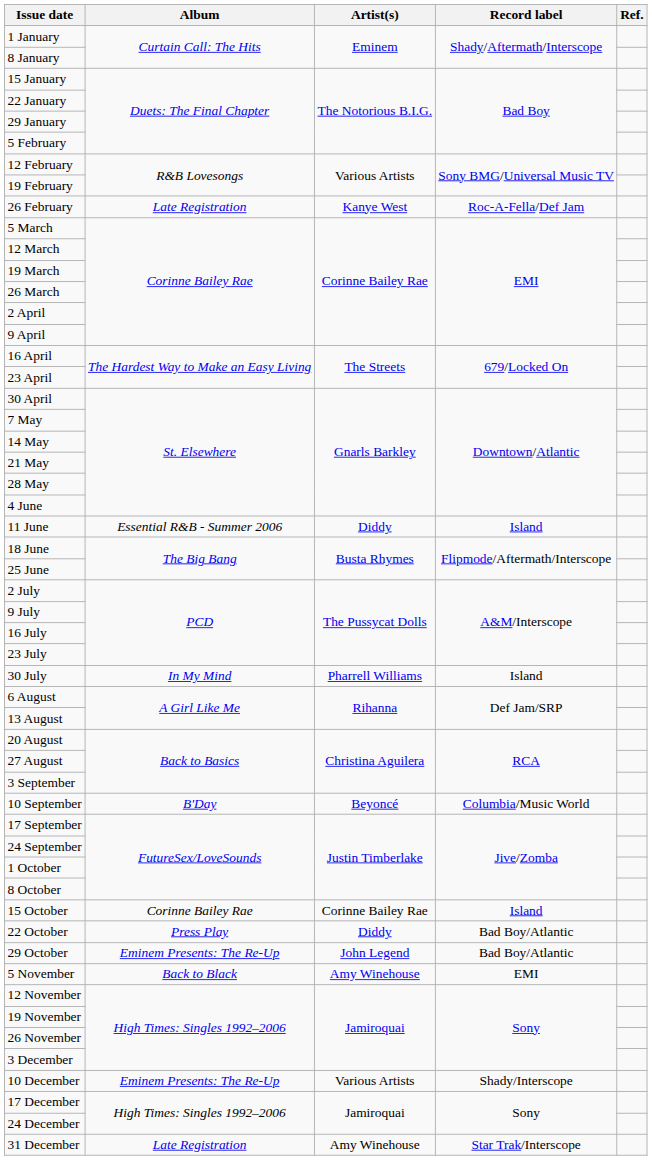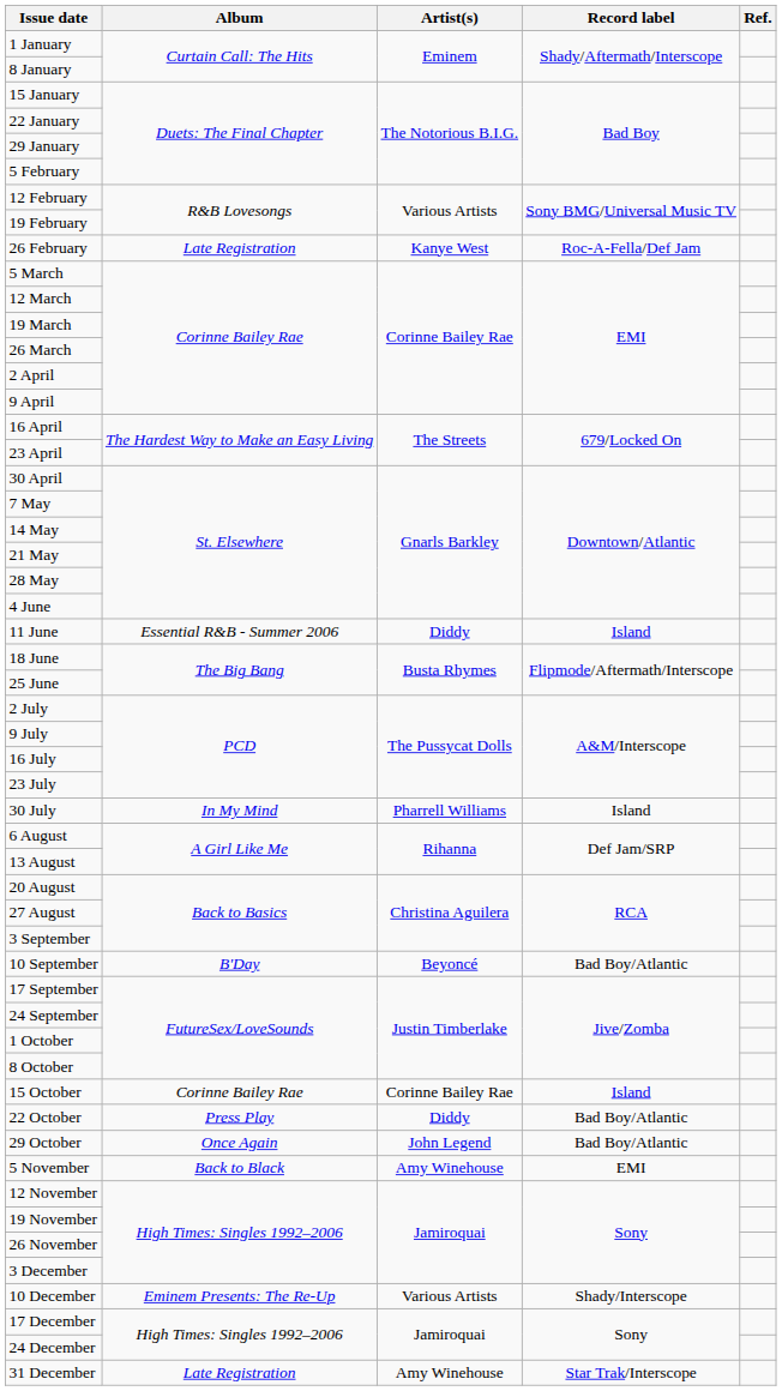10 September | Record label: Columbia/Music World -> Bad Boy/Atlantic
29 October | Album: Eminem Presents: The Re-Up -> Once Again
